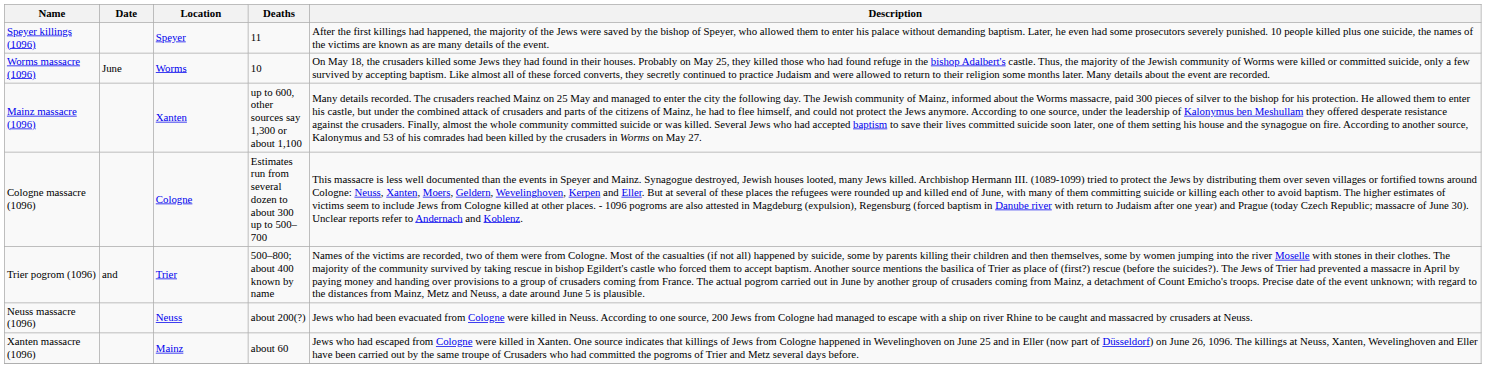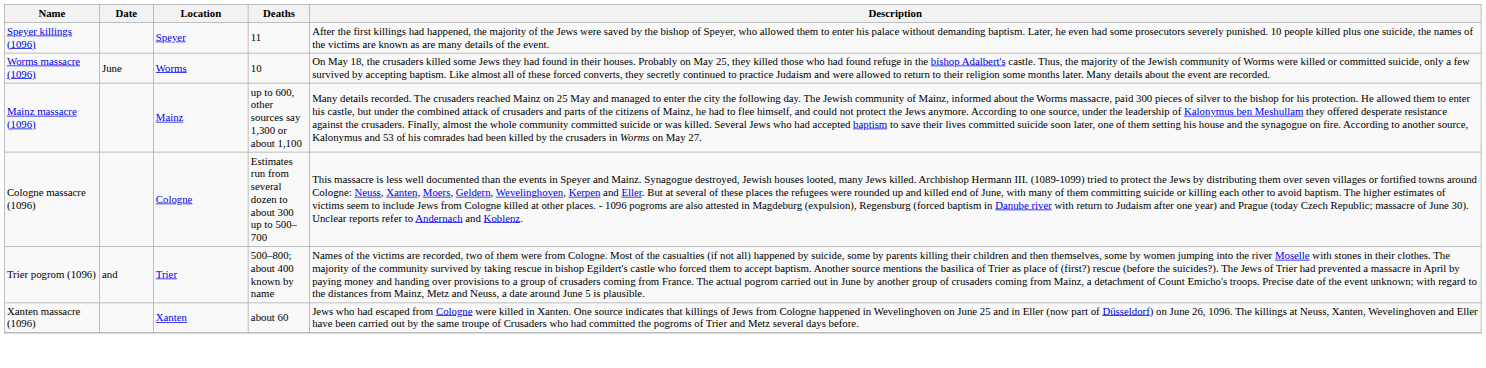Mainz massacre (1096) | Location: Xanten -> Mainz
- row: Neuss massacre (1096) | Neuss | about 200(?) | Jews who had been evacuated from Cologne were killed in Neuss. According to one source, 200 Jews from Cologne had managed to escape with a ship on river Rhine to be caught and massacred by crusaders at Neuss.
Xanten massacre (1096) | Location: Mainz -> Xanten
